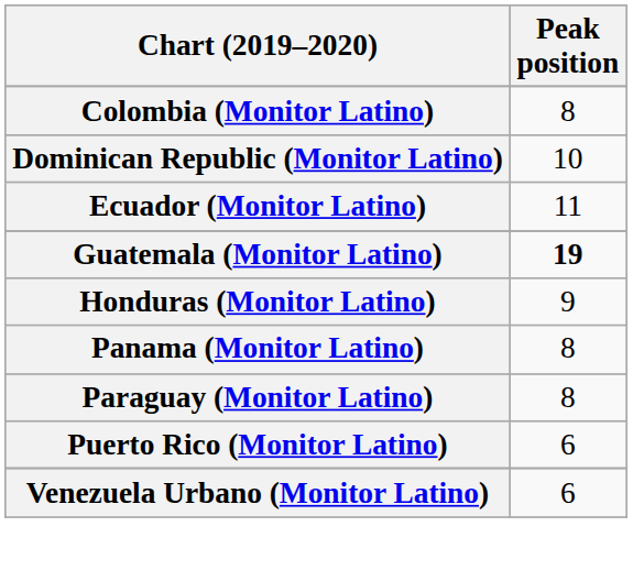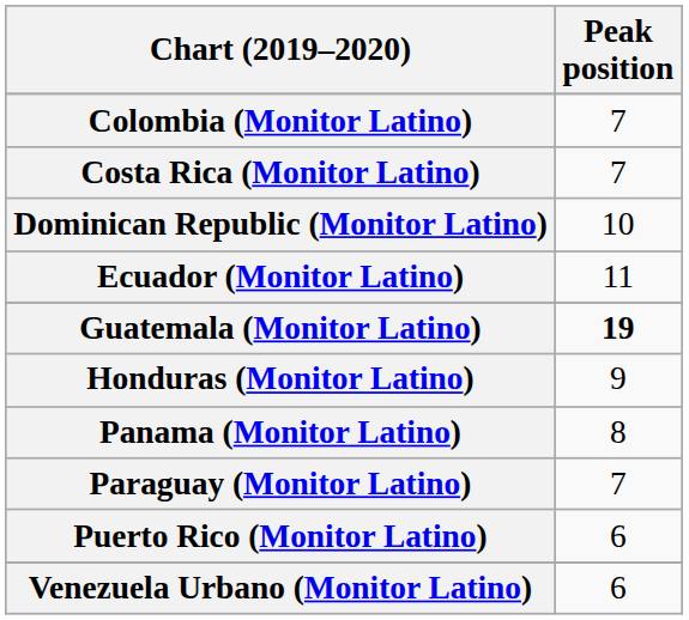Colombia (Monitor Latino) | Peak position: 8 -> 7
+ row: Costa Rica (Monitor Latino) | 7
Paraguay (Monitor Latino) | Peak position: 8 -> 7
